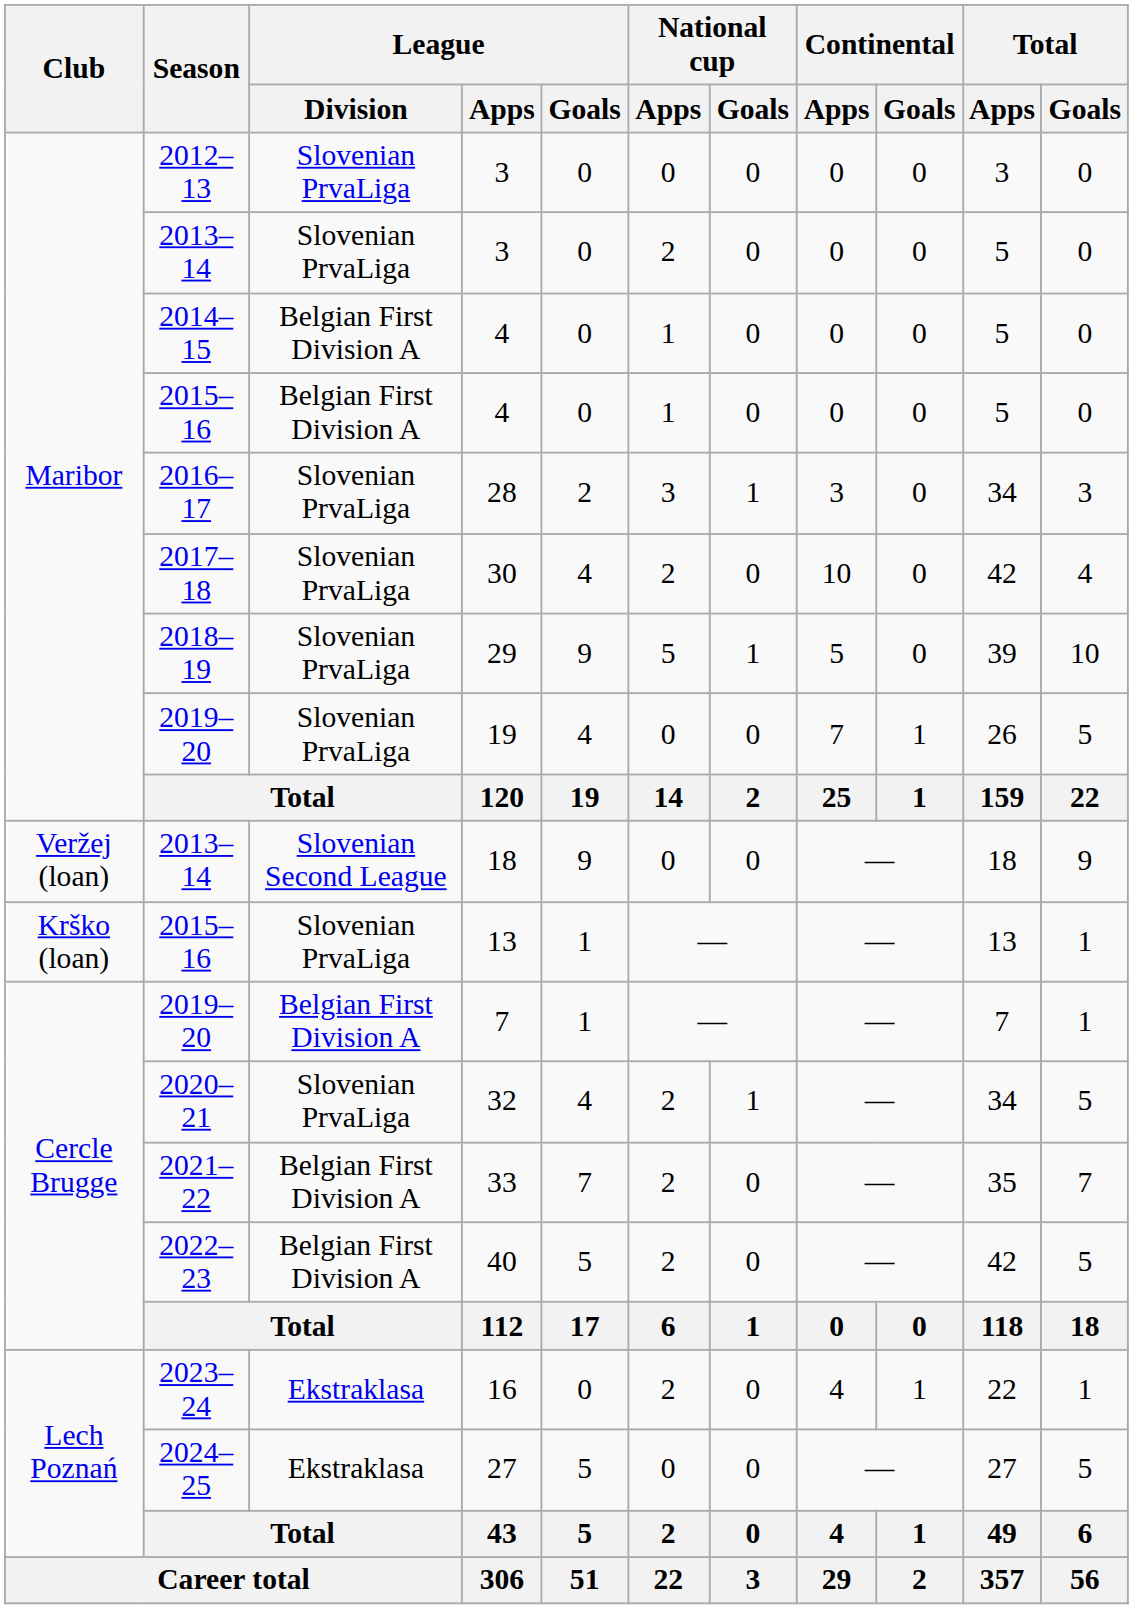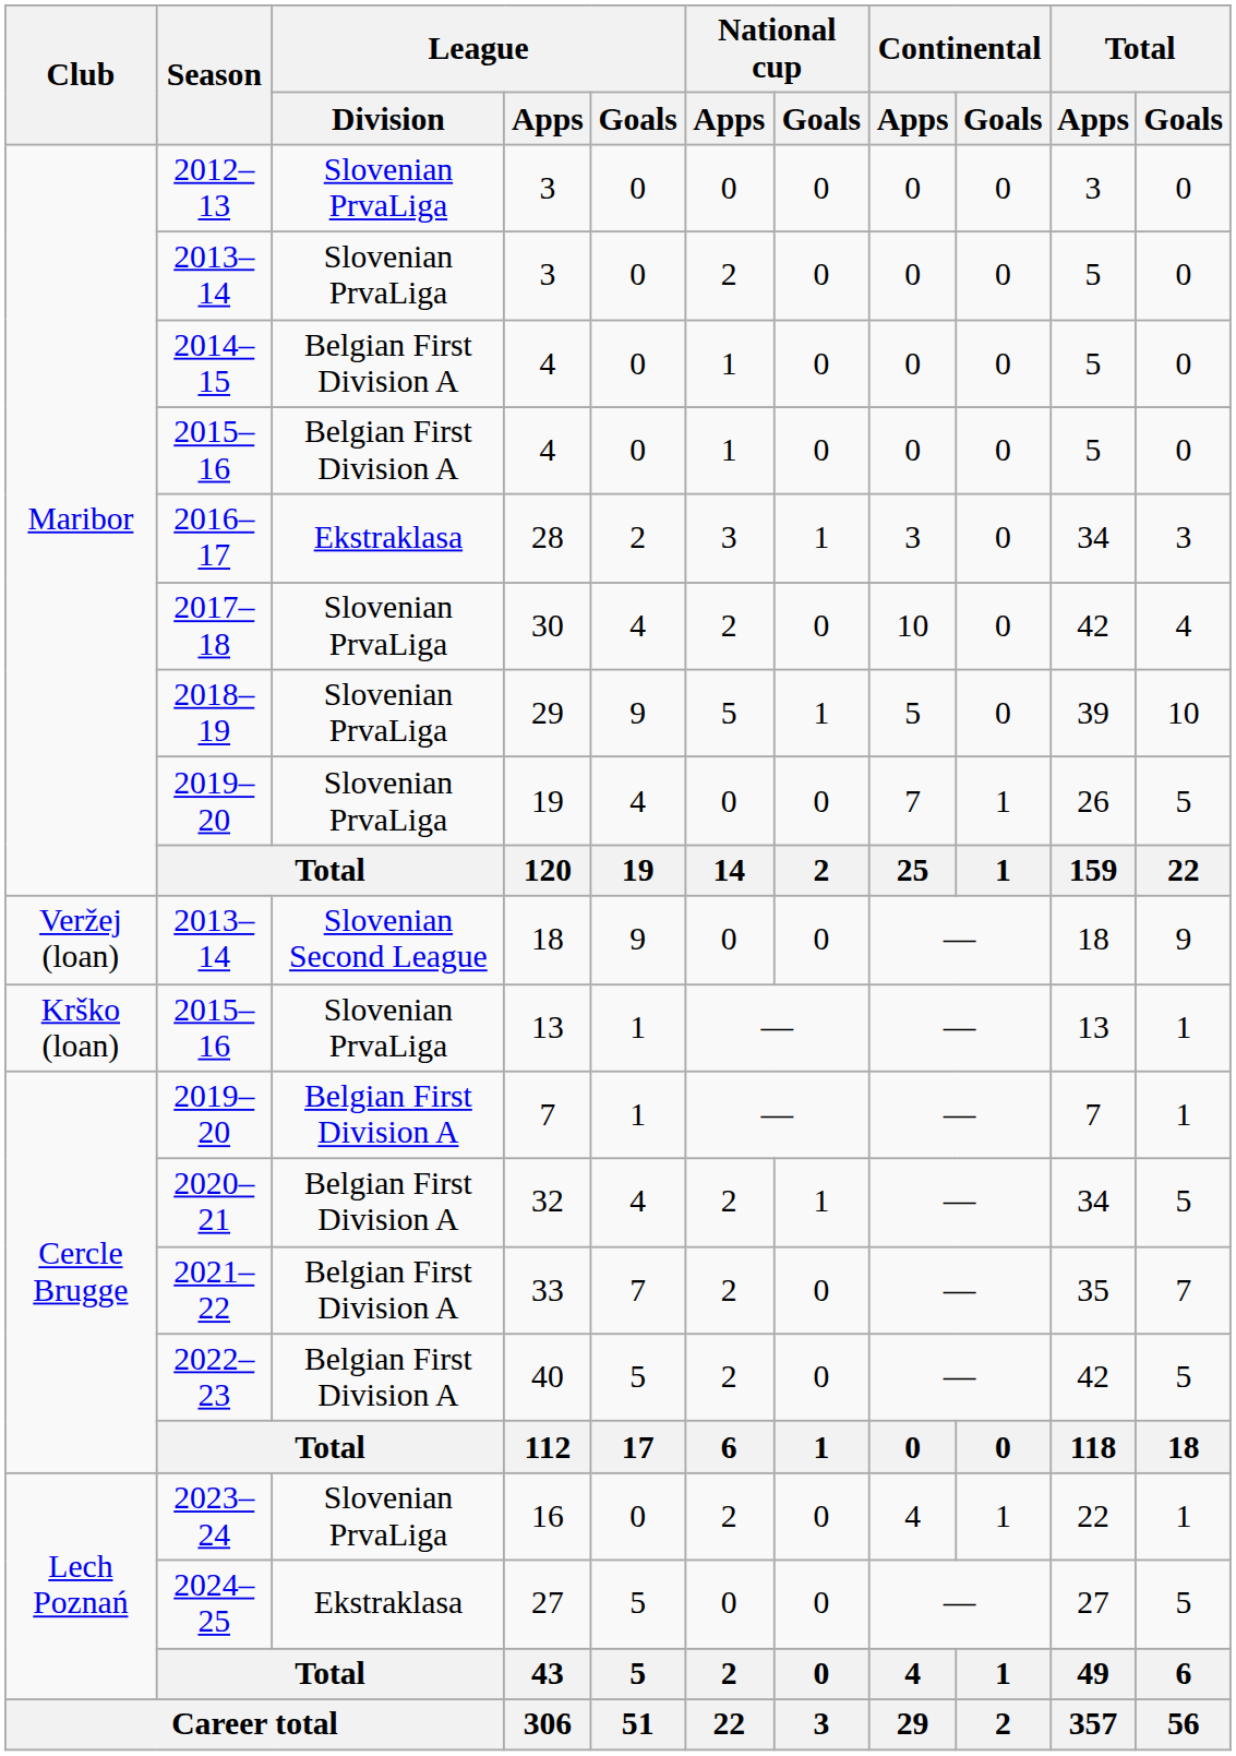28 | League / Division: Slovenian PrvaLiga -> Ekstraklasa
32 | League / Division: Slovenian PrvaLiga -> Belgian First Division A
16 | League / Division: Ekstraklasa -> Slovenian PrvaLiga
